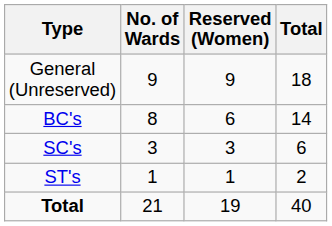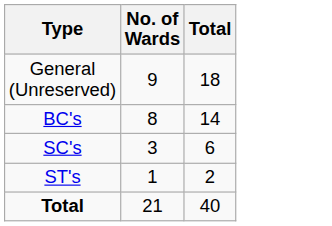- column: Reserved (Women) | 9 | 6 | 3 | 1 | 19
